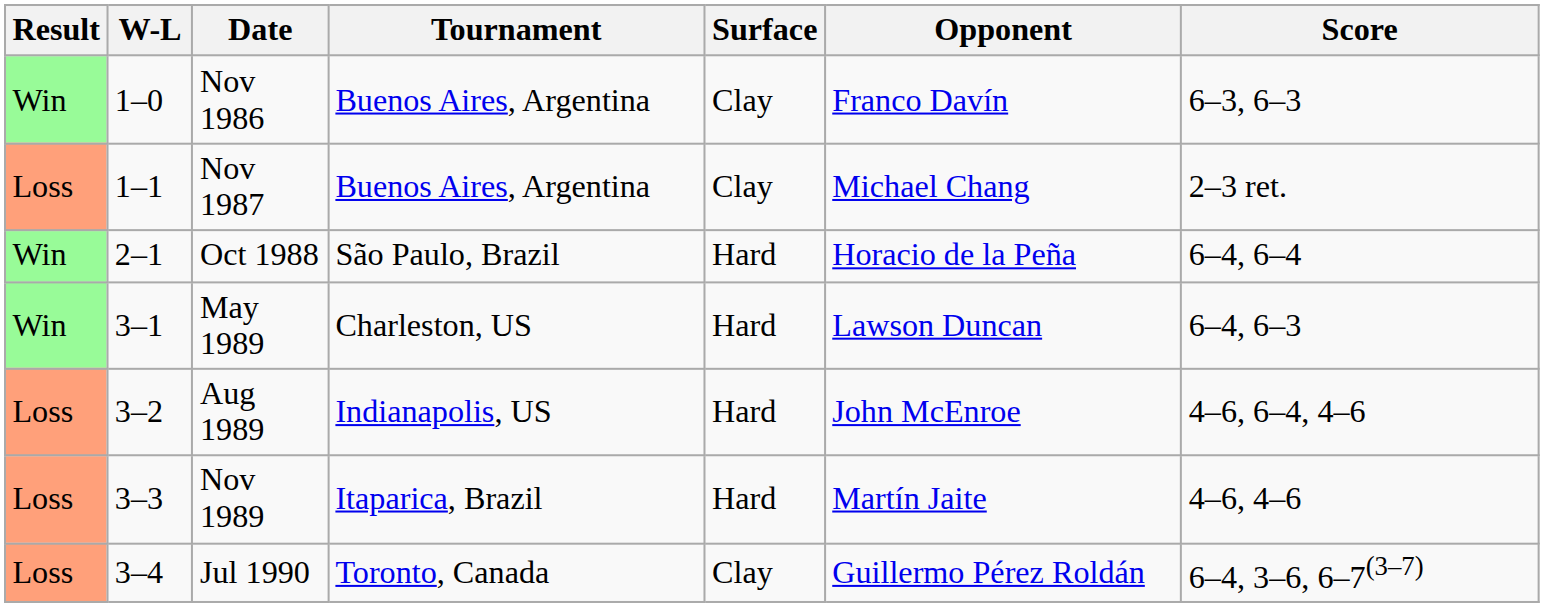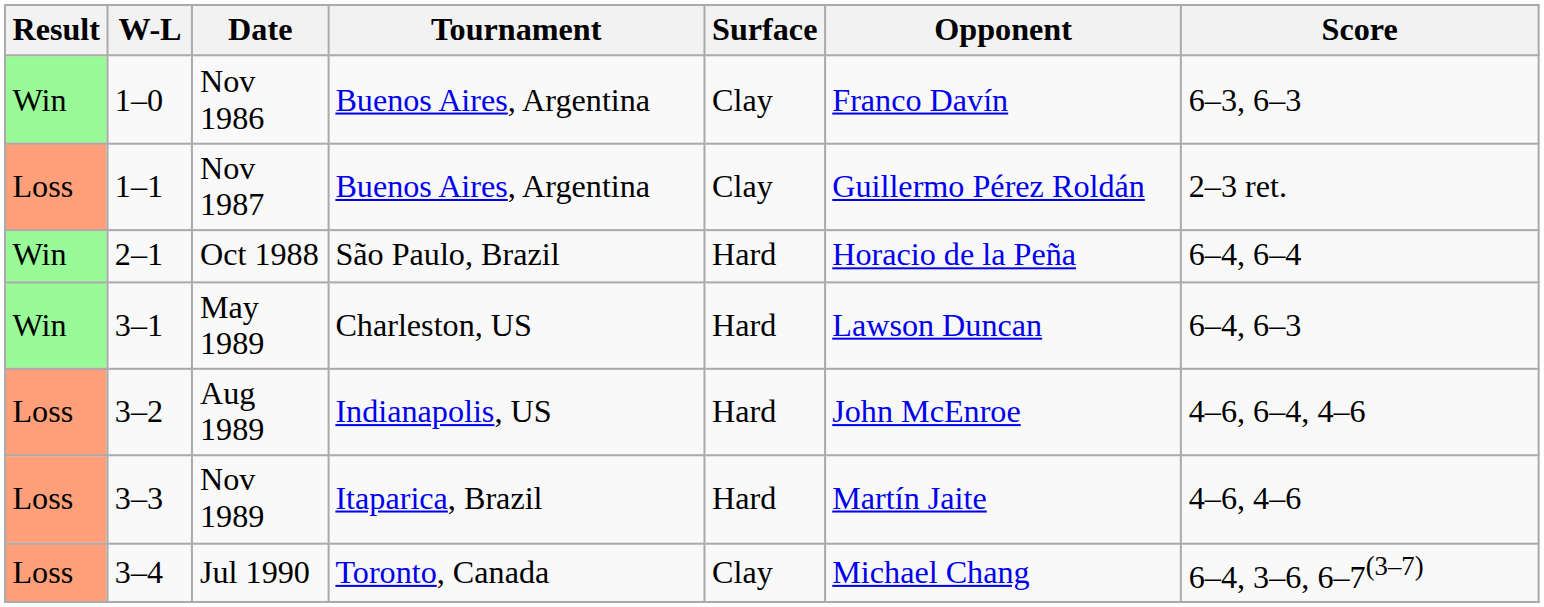Nov 1987 | Opponent: Michael Chang -> Guillermo Pérez Roldán
Jul 1990 | Opponent: Guillermo Pérez Roldán -> Michael Chang
